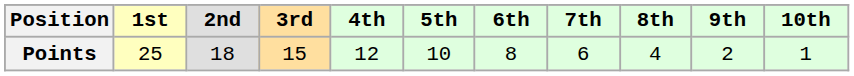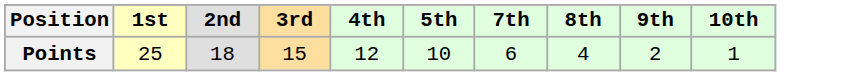- column: 6th | 8
